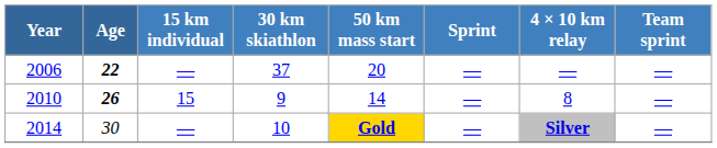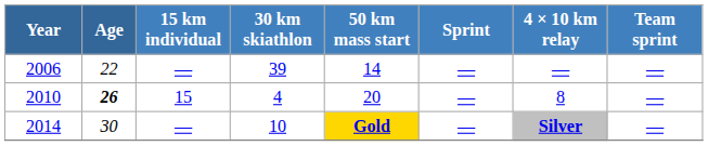2006 | Age: bold -> normal
2006 | 30 km skiathlon: 37 -> 39
2006 | 50 km mass start: 20 -> 14
2010 | 30 km skiathlon: 9 -> 4
2010 | 50 km mass start: 14 -> 20
